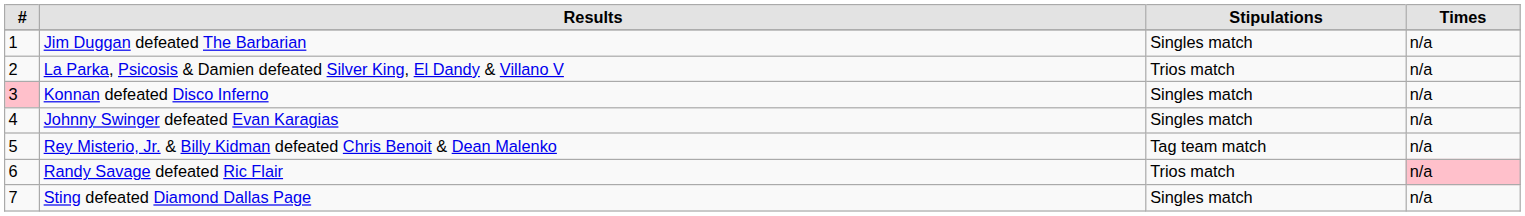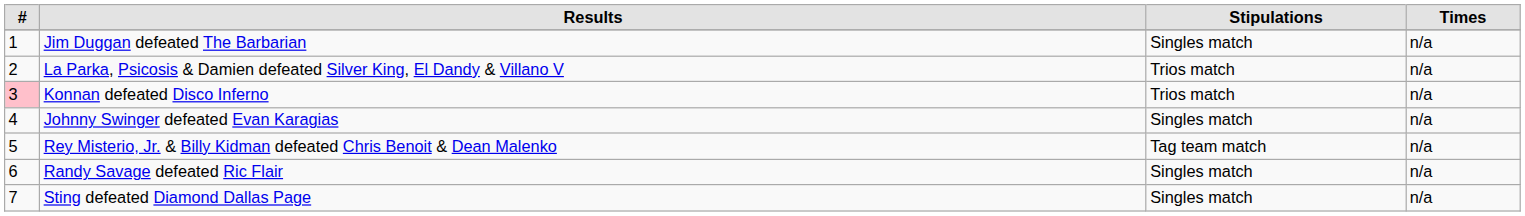Konnan defeated Disco Inferno | Stipulations: Singles match -> Trios match
Randy Savage defeated Ric Flair | Stipulations: Trios match -> Singles match
Randy Savage defeated Ric Flair | Times: pink background -> no background
